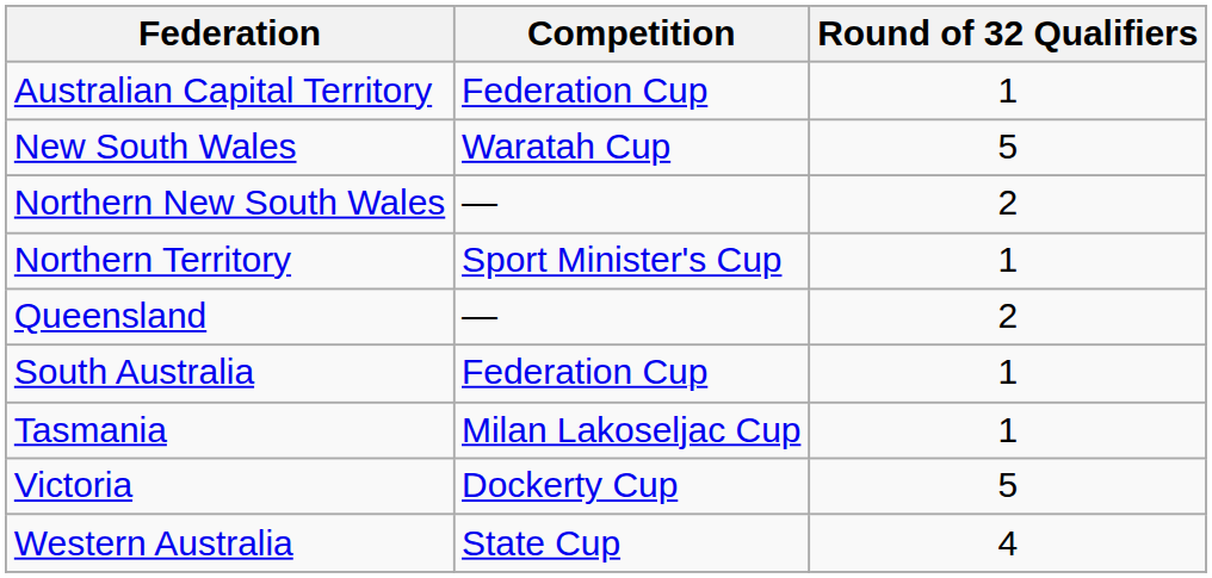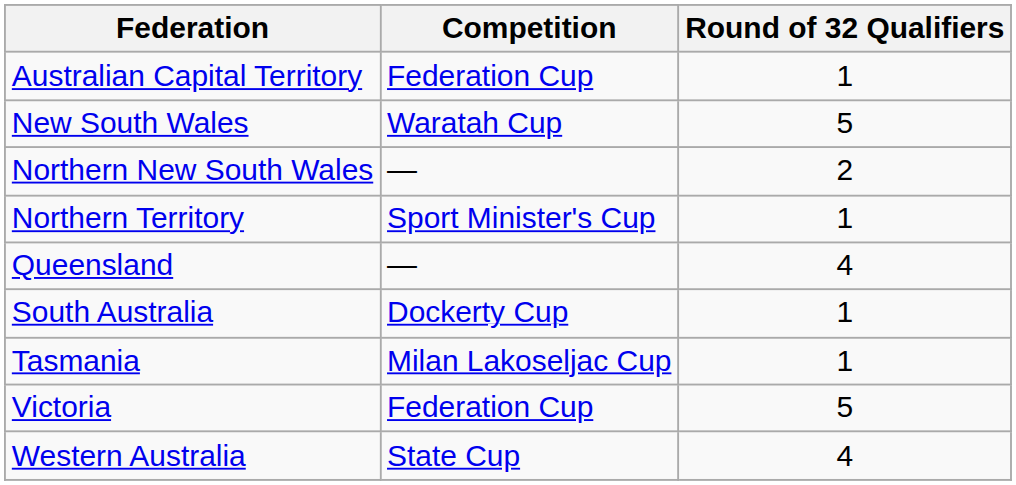Queensland | Round of 32 Qualifiers: 2 -> 4
South Australia | Competition: Federation Cup -> Dockerty Cup
Victoria | Competition: Dockerty Cup -> Federation Cup
